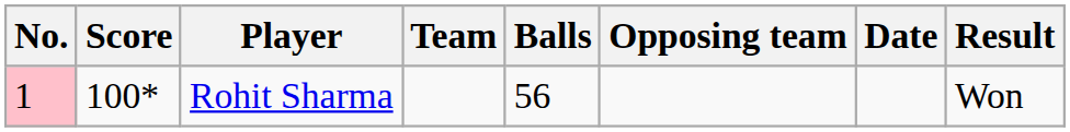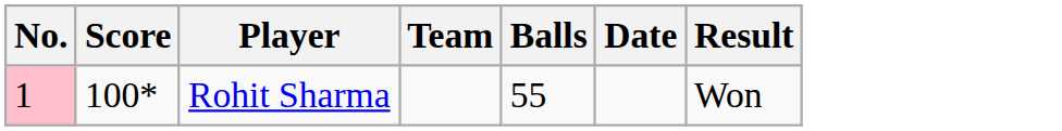- column: Opposing team
Rohit Sharma | Balls: 56 -> 55
